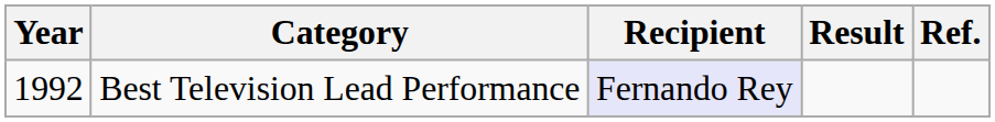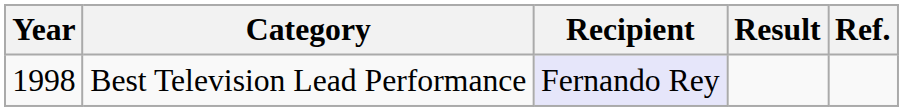Best Television Lead Performance | Year: 1992 -> 1998
